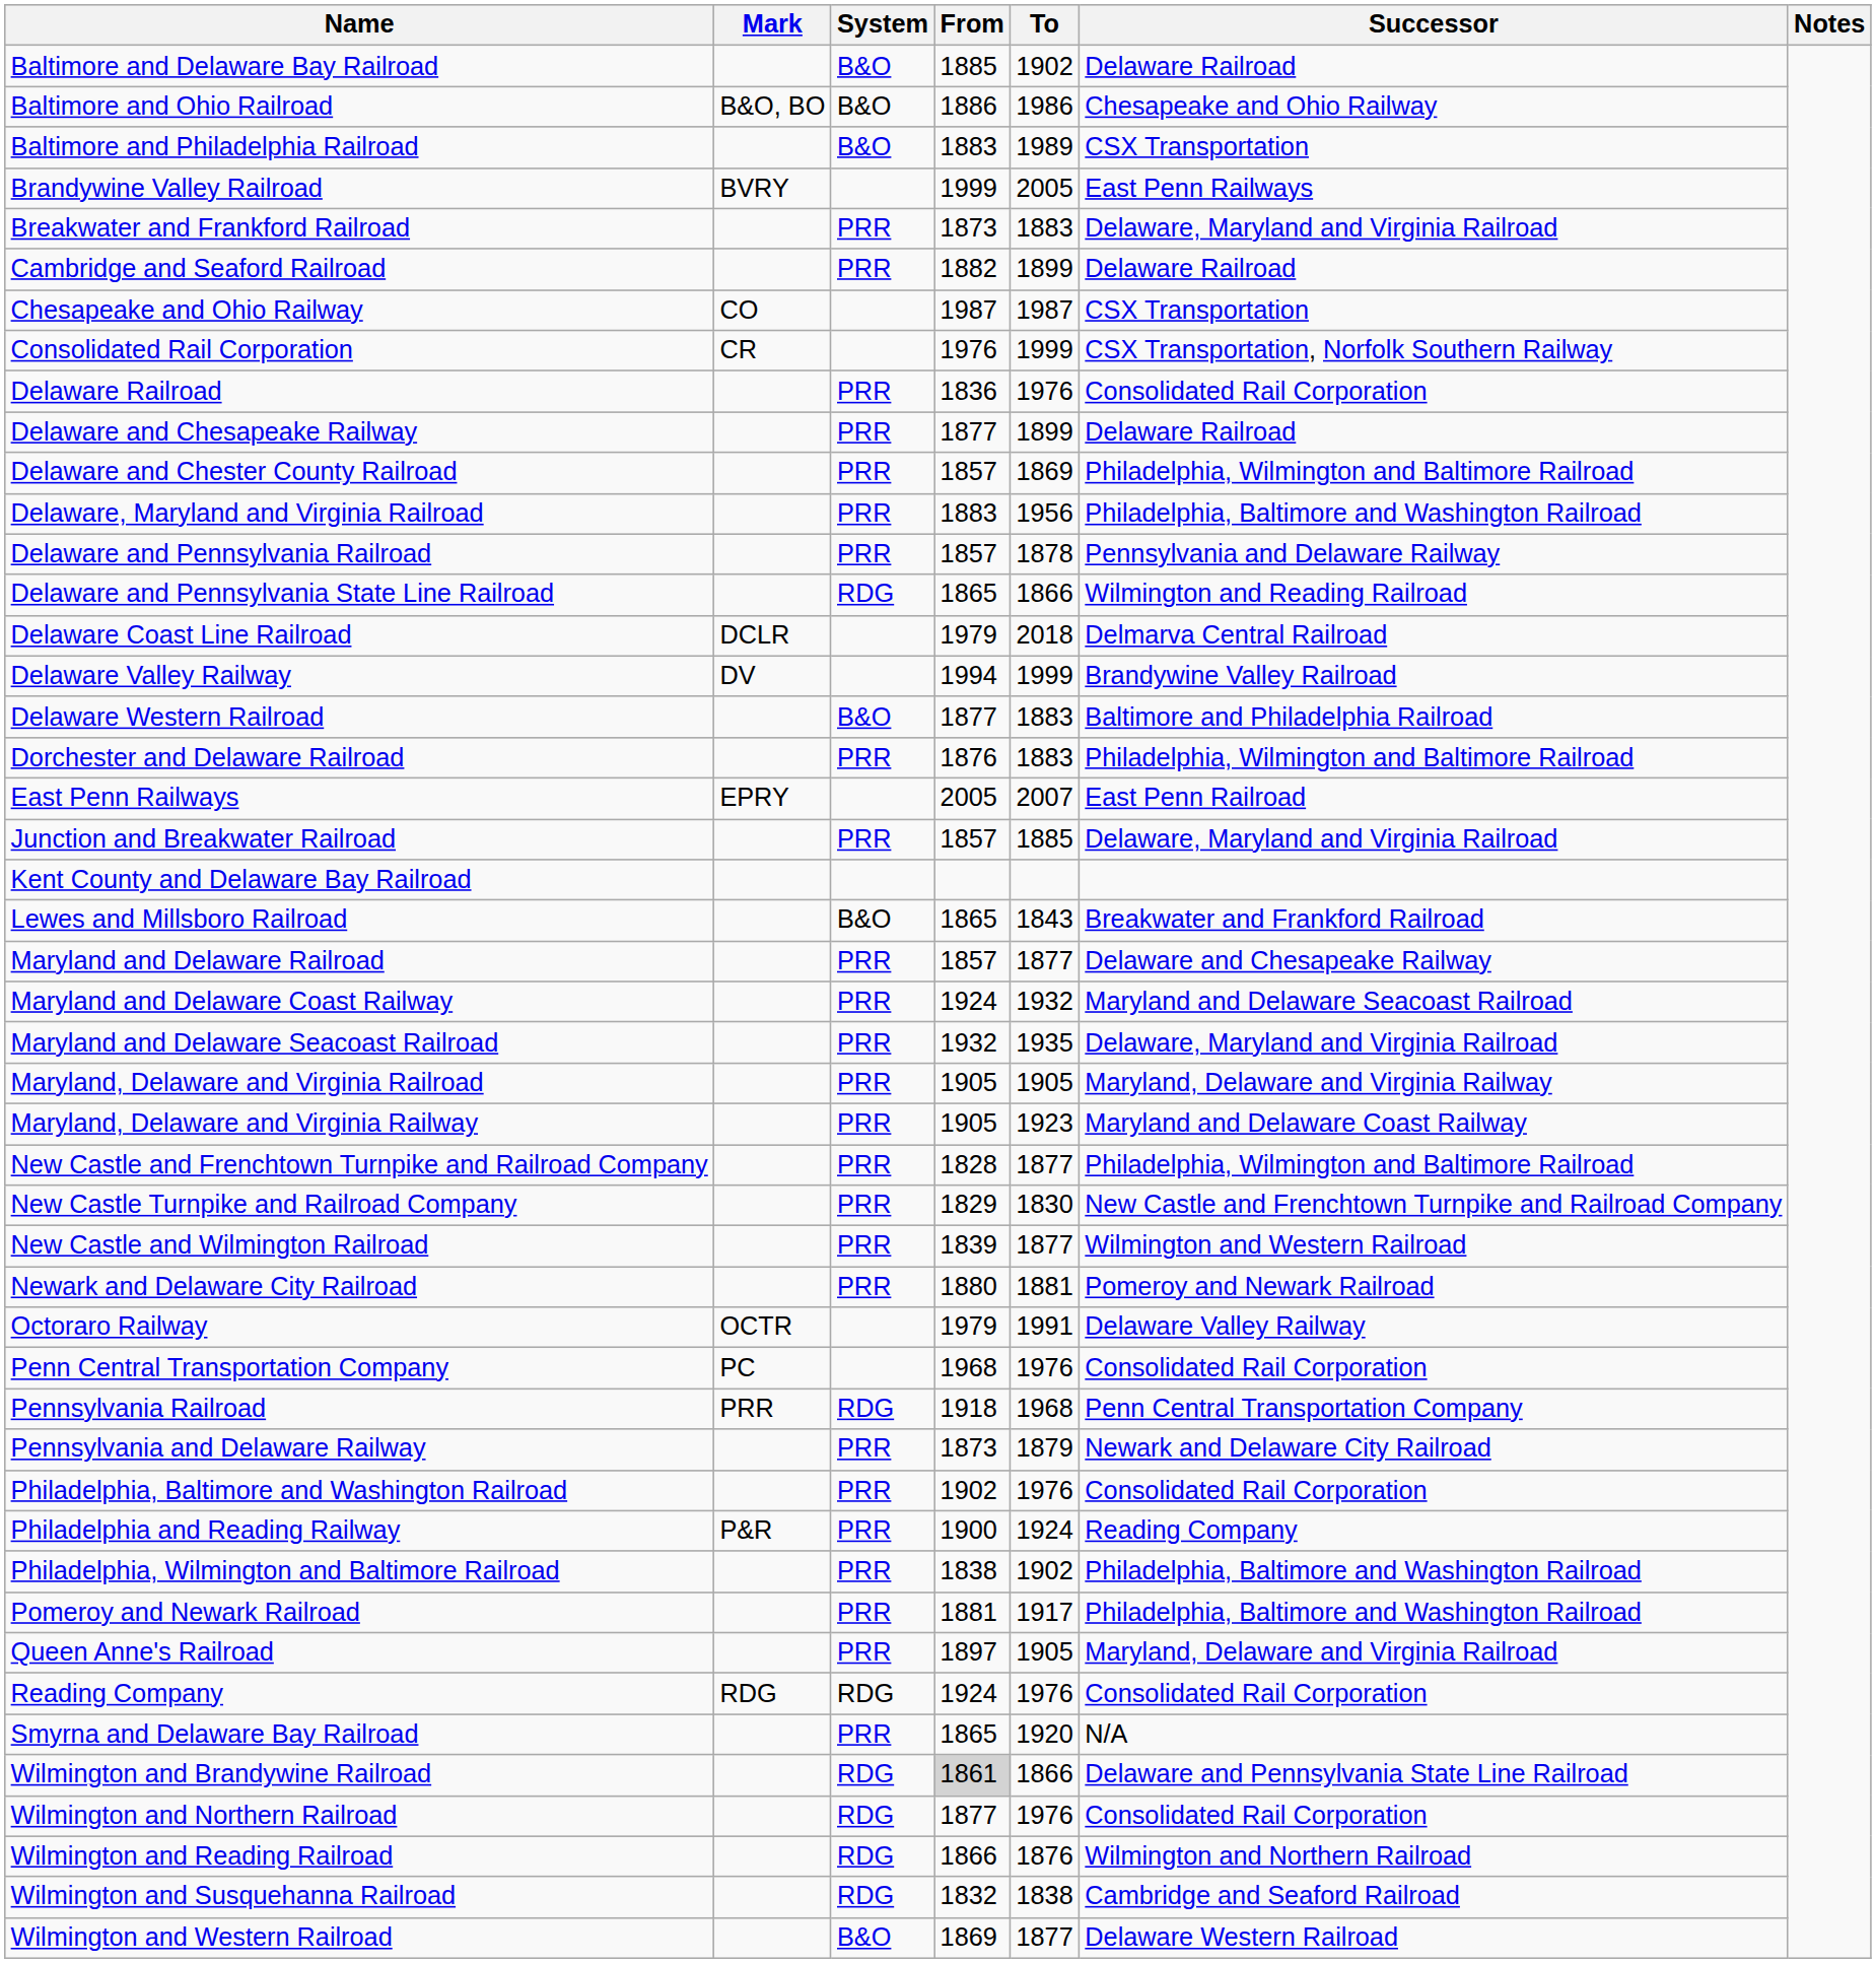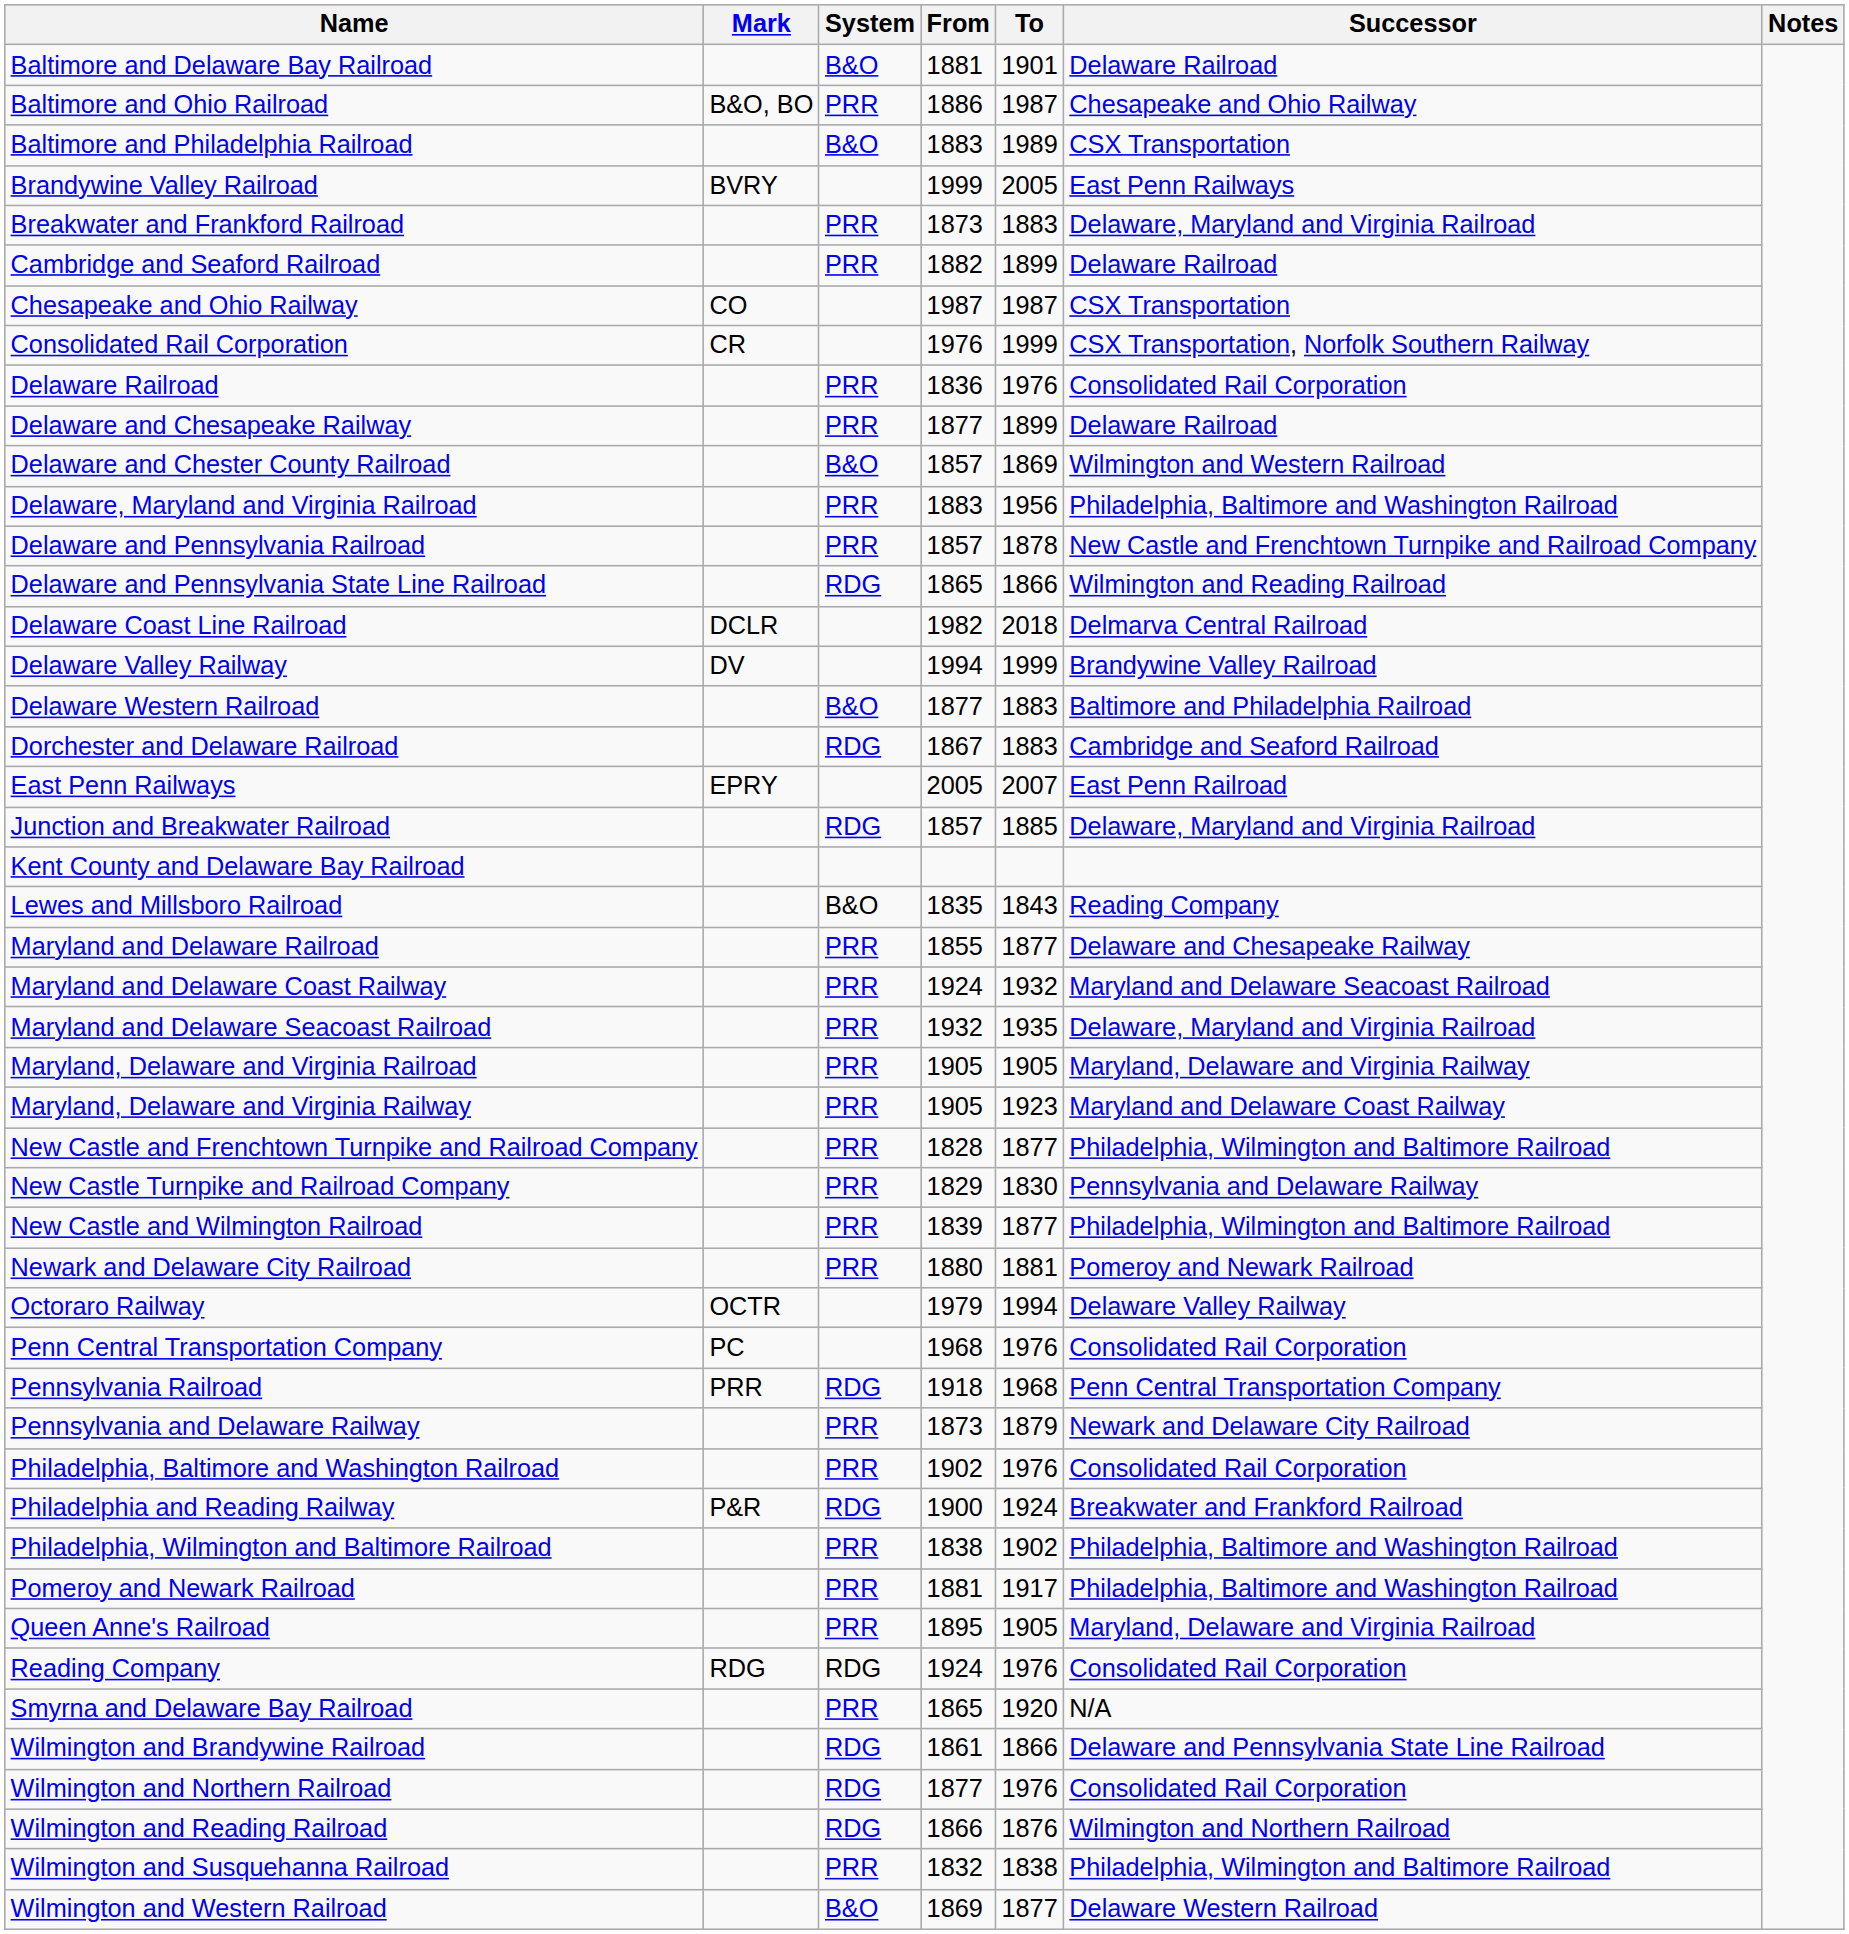Baltimore and Delaware Bay Railroad | From: 1885 -> 1881
Baltimore and Delaware Bay Railroad | To: 1902 -> 1901
Baltimore and Ohio Railroad | System: B&O -> PRR
Baltimore and Ohio Railroad | To: 1986 -> 1987
Delaware and Chester County Railroad | System: PRR -> B&O
Delaware and Chester County Railroad | Successor: Philadelphia, Wilmington and Baltimore Railroad -> Wilmington and Western Railroad
Delaware and Pennsylvania Railroad | Successor: Pennsylvania and Delaware Railway -> New Castle and Frenchtown Turnpike and Railroad Company
Delaware Coast Line Railroad | From: 1979 -> 1982
Dorchester and Delaware Railroad | System: PRR -> RDG
Dorchester and Delaware Railroad | From: 1876 -> 1867
Dorchester and Delaware Railroad | Successor: Philadelphia, Wilmington and Baltimore Railroad -> Cambridge and Seaford Railroad
Junction and Breakwater Railroad | System: PRR -> RDG
Lewes and Millsboro Railroad | From: 1865 -> 1835
Lewes and Millsboro Railroad | Successor: Breakwater and Frankford Railroad -> Reading Company
Maryland and Delaware Railroad | From: 1857 -> 1855
New Castle Turnpike and Railroad Company | Successor: New Castle and Frenchtown Turnpike and Railroad Company -> Pennsylvania and Delaware Railway
New Castle and Wilmington Railroad | Successor: Wilmington and Western Railroad -> Philadelphia, Wilmington and Baltimore Railroad
Octoraro Railway | To: 1991 -> 1994
Philadelphia and Reading Railway | System: PRR -> RDG
Philadelphia and Reading Railway | Successor: Reading Company -> Breakwater and Frankford Railroad
Queen Anne's Railroad | From: 1897 -> 1895
Wilmington and Brandywine Railroad | From: lightgrey background -> no background
Wilmington and Susquehanna Railroad | System: RDG -> PRR
Wilmington and Susquehanna Railroad | Successor: Cambridge and Seaford Railroad -> Philadelphia, Wilmington and Baltimore Railroad
